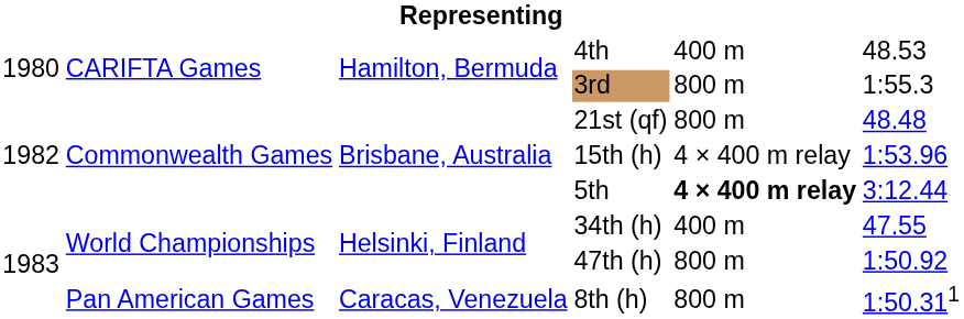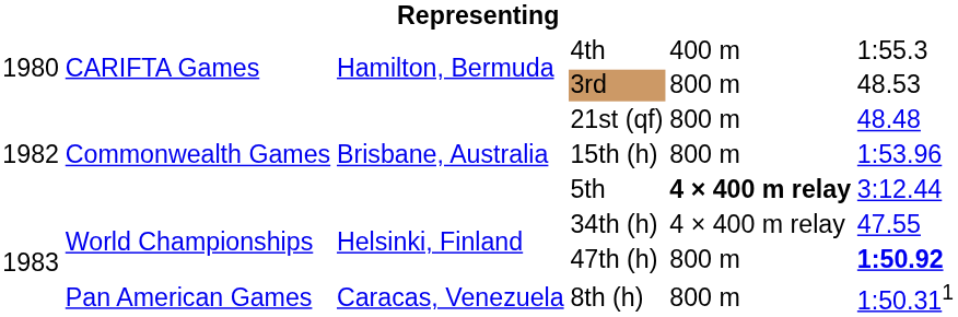4th | column 6: 48.53 -> 1:55.3
3rd | column 6: 1:55.3 -> 48.53
15th (h) | column 5: 4 × 400 m relay -> 800 m
34th (h) | column 5: 400 m -> 4 × 400 m relay
47th (h) | column 6: normal -> bold
